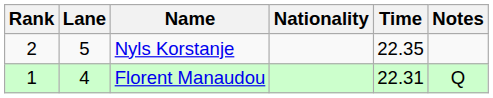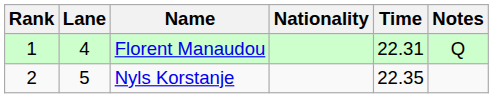rows swapped: Florent Manaudou <-> Nyls Korstanje
